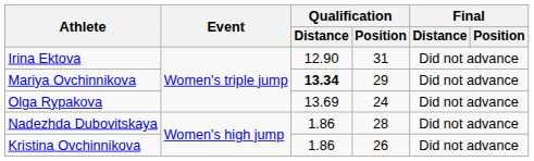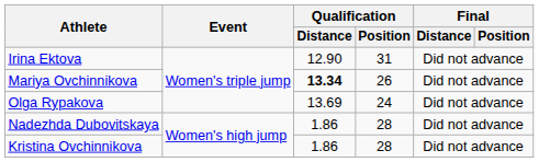Mariya Ovchinnikova | Qualification / Position: 29 -> 26
Kristina Ovchinnikova | Qualification / Position: 26 -> 28
